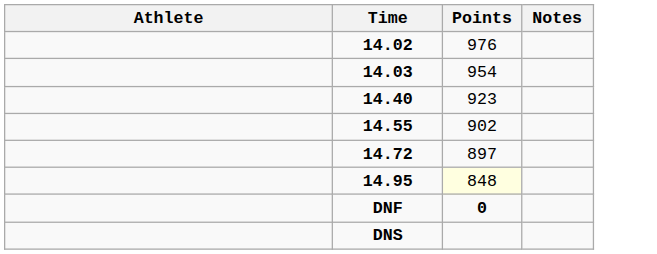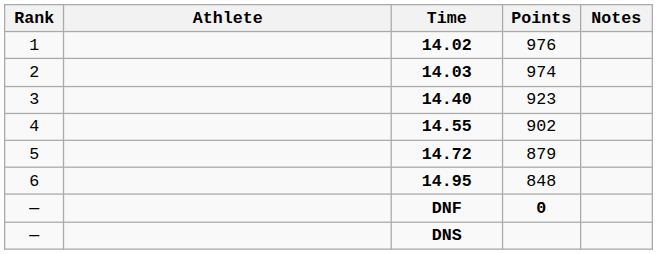+ column: Rank | 1 | 2 | 3 | 4 | 5 | 6 | — | —
14.03 | Points: 954 -> 974
14.72 | Points: 897 -> 879
14.95 | Points: lightyellow background -> no background
